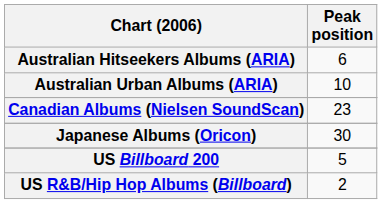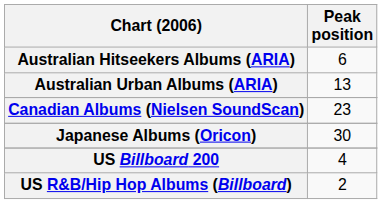Australian Urban Albums (ARIA) | Peak position: 10 -> 13
US Billboard 200 | Peak position: 5 -> 4
